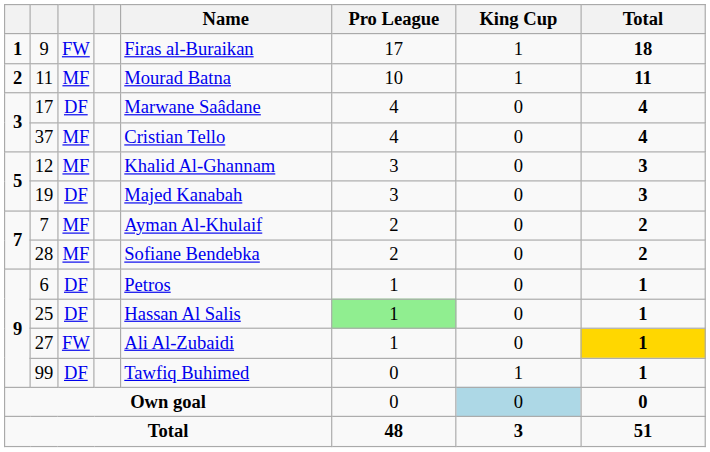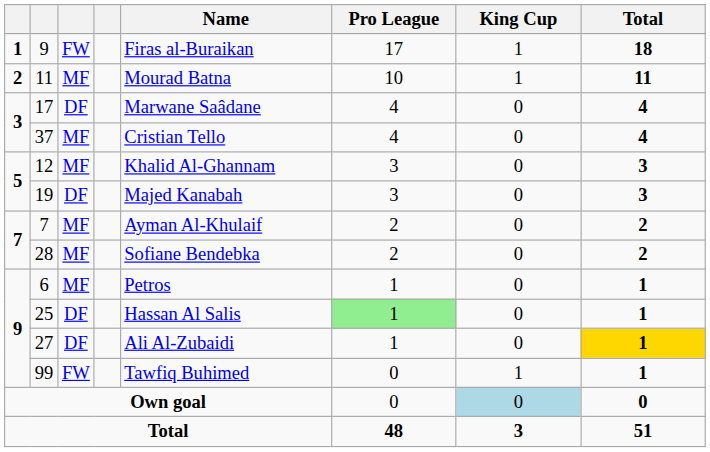6 | column 3: DF -> MF
27 | column 3: FW -> DF
99 | column 3: DF -> FW
